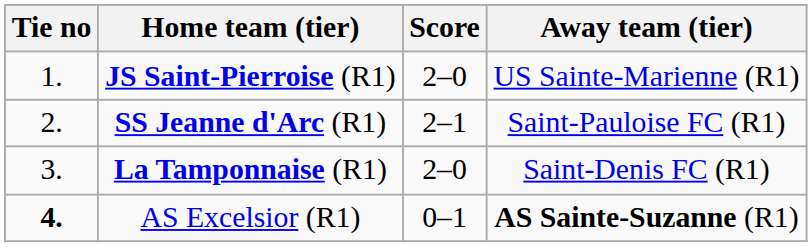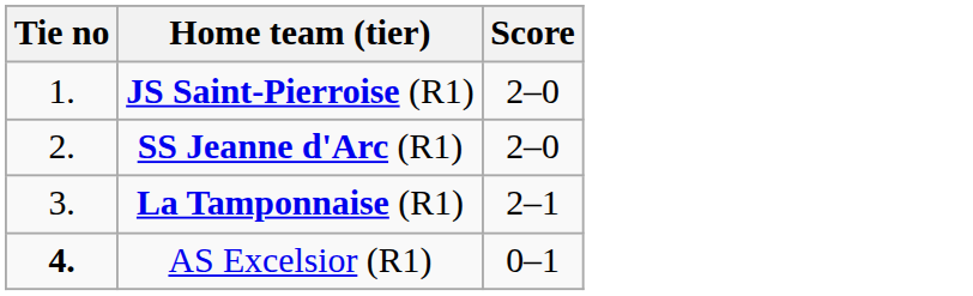- column: Away team (tier) | US Sainte-Marienne (R1) | Saint-Pauloise FC (R1) | Saint-Denis FC (R1) | AS Sainte-Suzanne (R1)
SS Jeanne d'Arc (R1) | Score: 2–1 -> 2–0
La Tamponnaise (R1) | Score: 2–0 -> 2–1
